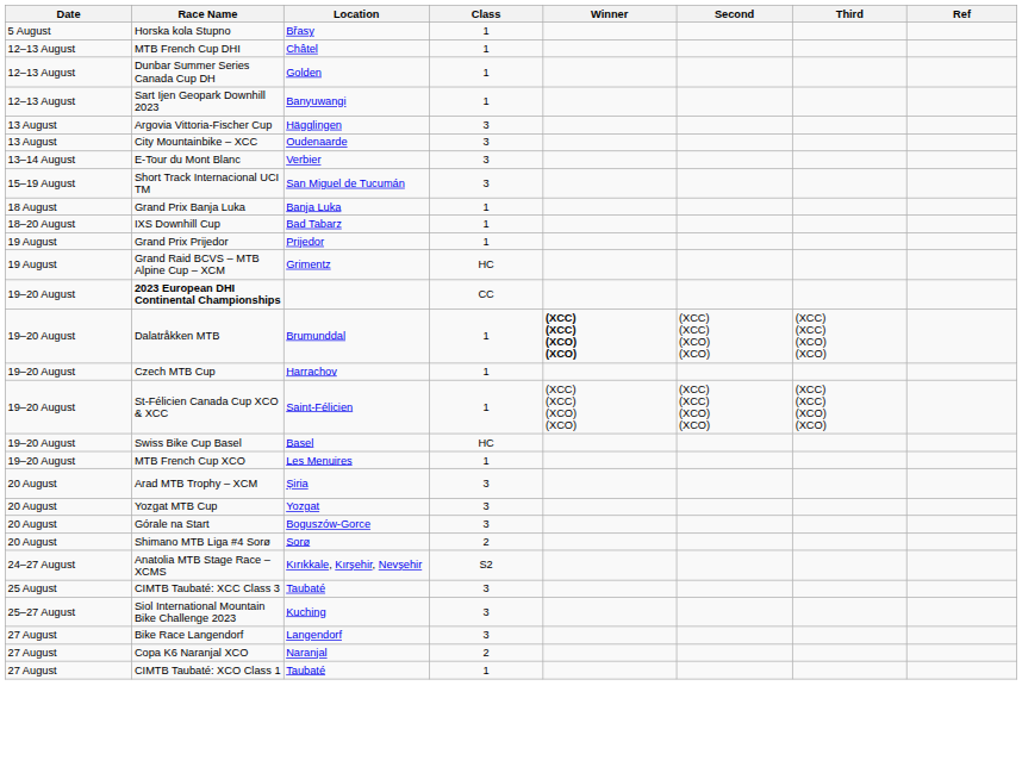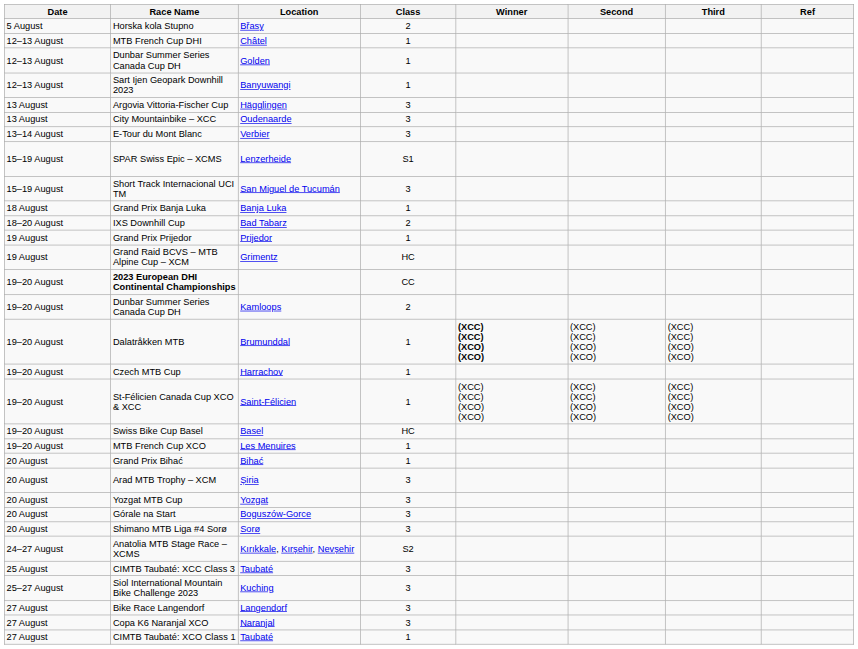Horska kola Stupno | Class: 1 -> 2
+ row: 15–19 August | SPAR Swiss Epic – XCMS | Lenzerheide | S1
IXS Downhill Cup | Class: 1 -> 2
+ row: 19–20 August | Dunbar Summer Series Canada Cup DH | Kamloops | 2
+ row: 20 August | Grand Prix Bihać | Bihać | 1
Shimano MTB Liga #4 Sorø | Class: 2 -> 3
Copa K6 Naranjal XCO | Class: 2 -> 3
